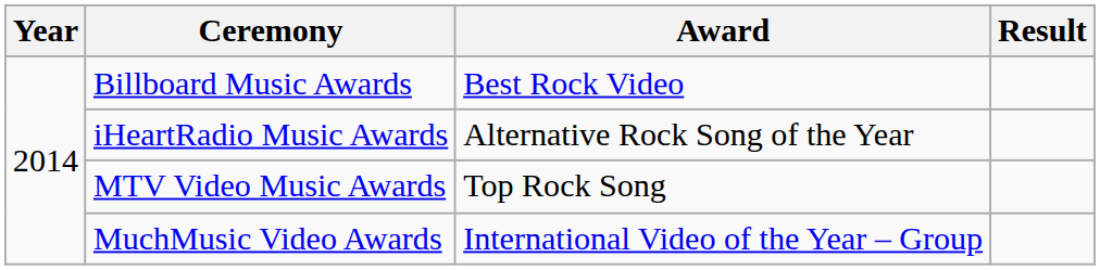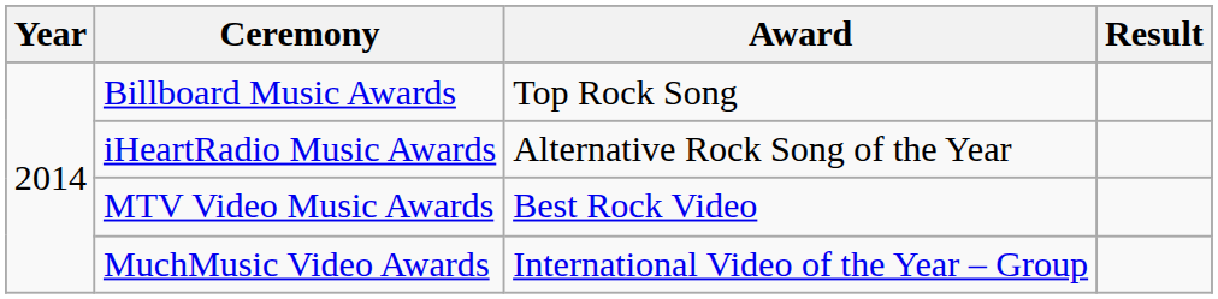Billboard Music Awards | Award: Best Rock Video -> Top Rock Song
MTV Video Music Awards | Award: Top Rock Song -> Best Rock Video
